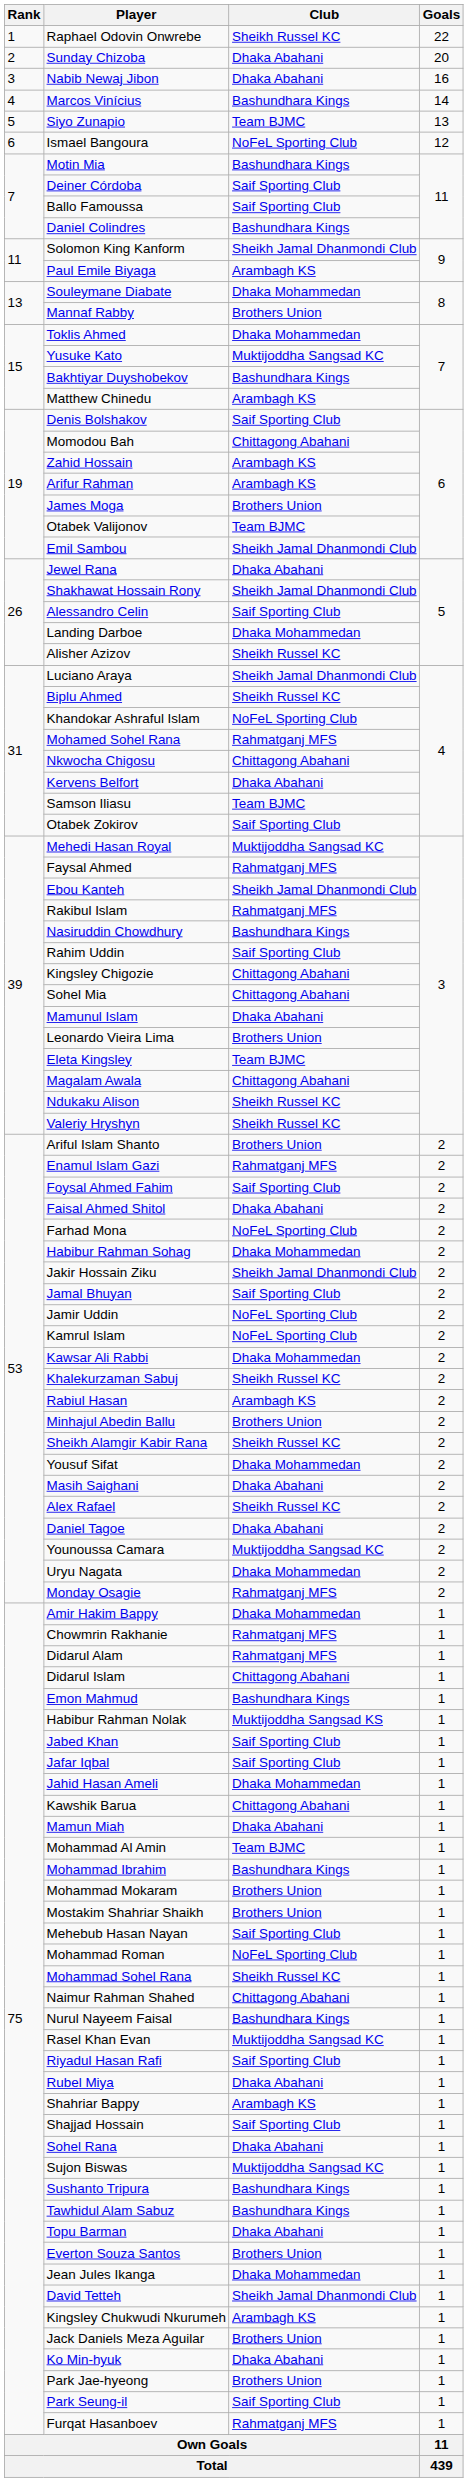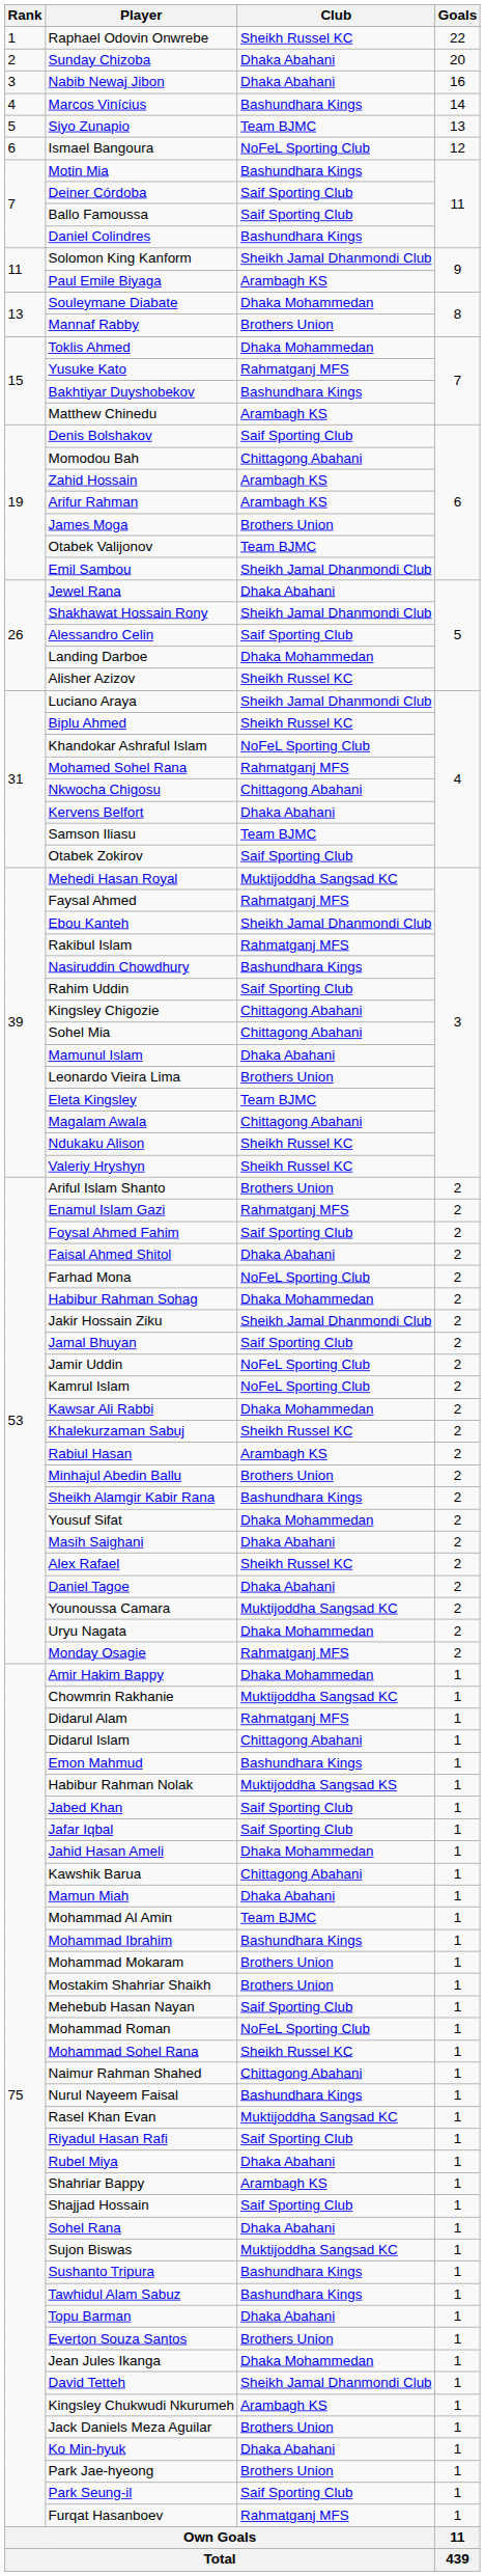Yusuke Kato | Club: Muktijoddha Sangsad KC -> Rahmatganj MFS
Sheikh Alamgir Kabir Rana | Club: Sheikh Russel KC -> Bashundhara Kings
Chowmrin Rakhanie | Club: Rahmatganj MFS -> Muktijoddha Sangsad KC
